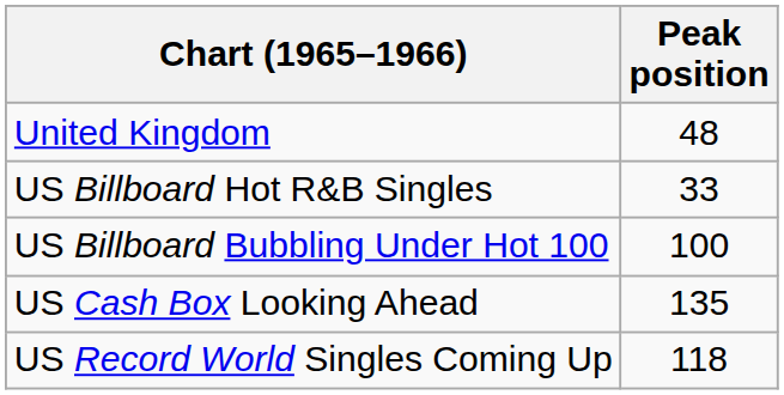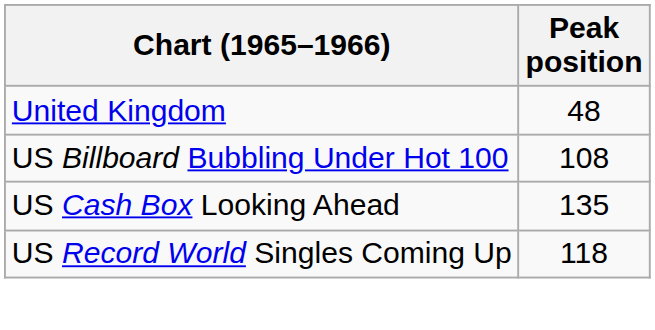- row: US Billboard Hot R&B Singles | 33
US Billboard Bubbling Under Hot 100 | Peak position: 100 -> 108
